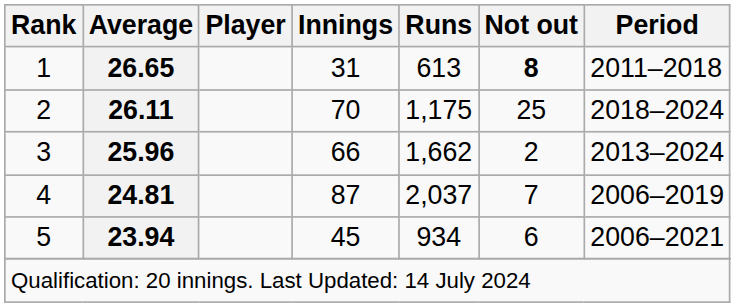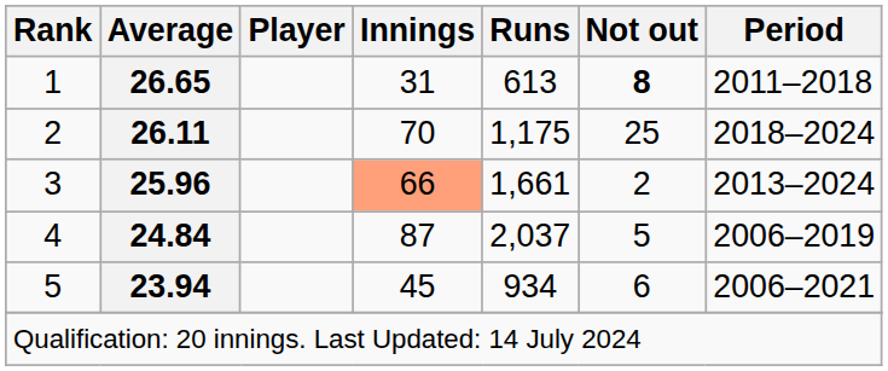3 | Innings: no background -> lightsalmon background
3 | Runs: 1,662 -> 1,661
4 | Average: 24.81 -> 24.84
4 | Not out: 7 -> 5
